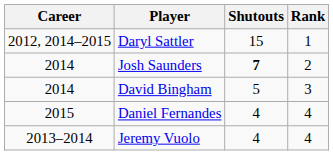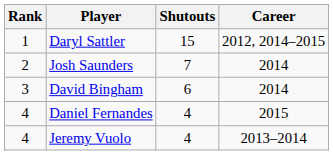columns swapped: Rank <-> Career
Josh Saunders | Shutouts: bold -> normal
David Bingham | Shutouts: 5 -> 6
